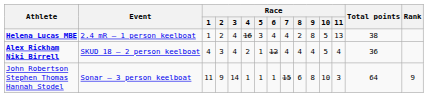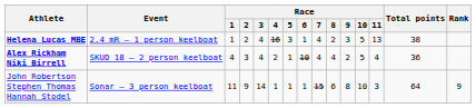Helena Lucas MBE | Race / 6: 4 -> 1
Helena Lucas MBE | Race / 9: 8 -> 3
Alex Rickham Niki Birrell | Race / 6: 12 -> 10
Alex Rickham Niki Birrell | Race / 9: 4 -> 2
